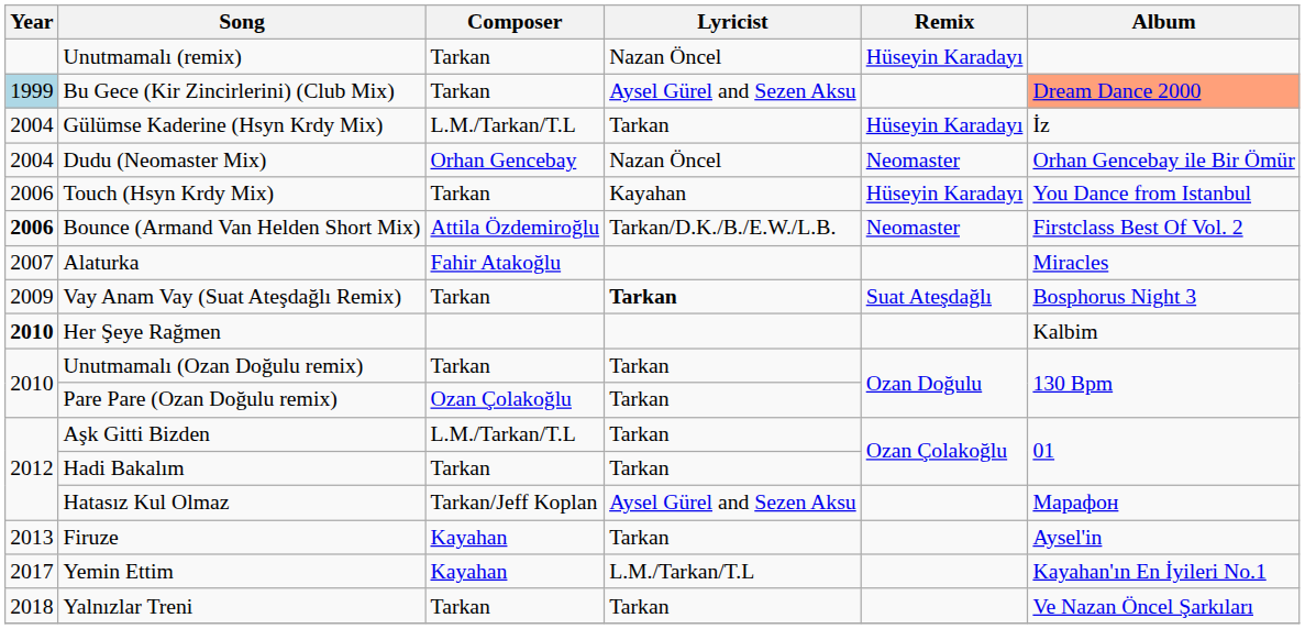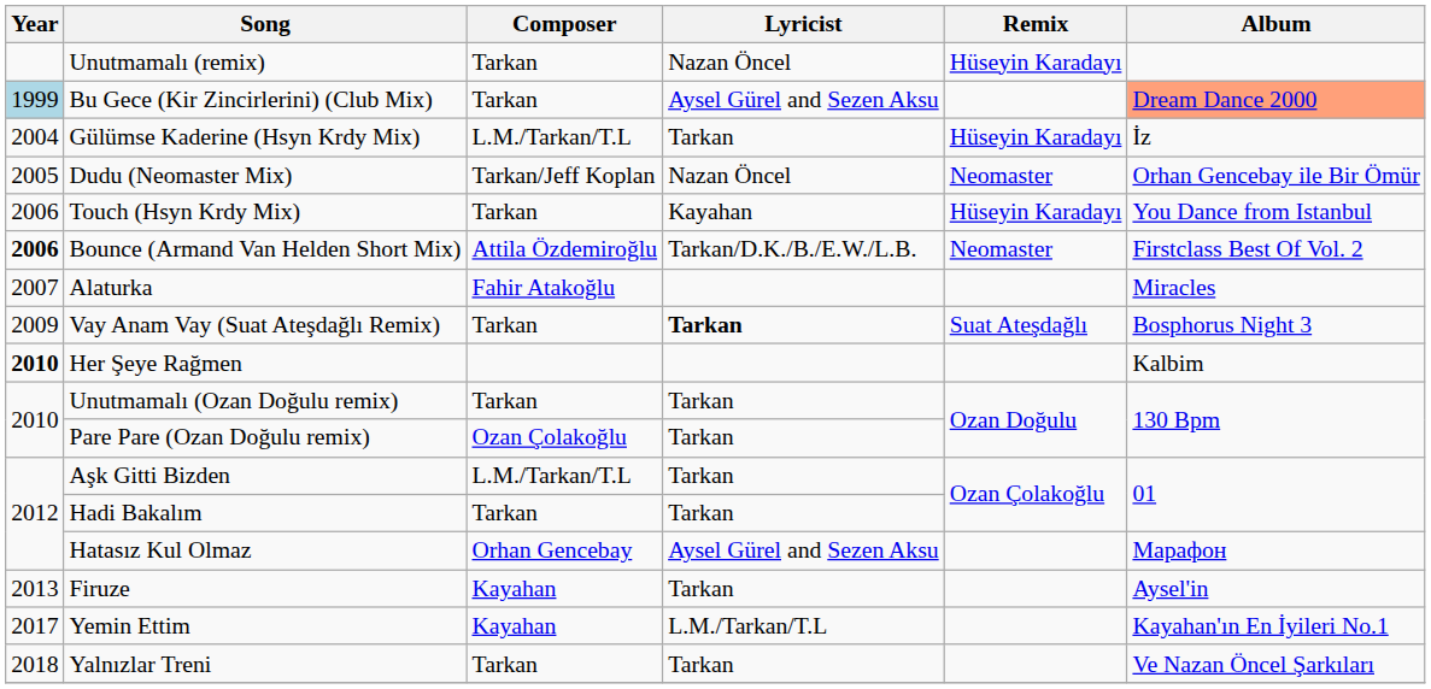Dudu (Neomaster Mix) | Year: 2004 -> 2005
Dudu (Neomaster Mix) | Composer: Orhan Gencebay -> Tarkan/Jeff Koplan
Hatasız Kul Olmaz | Composer: Tarkan/Jeff Koplan -> Orhan Gencebay
